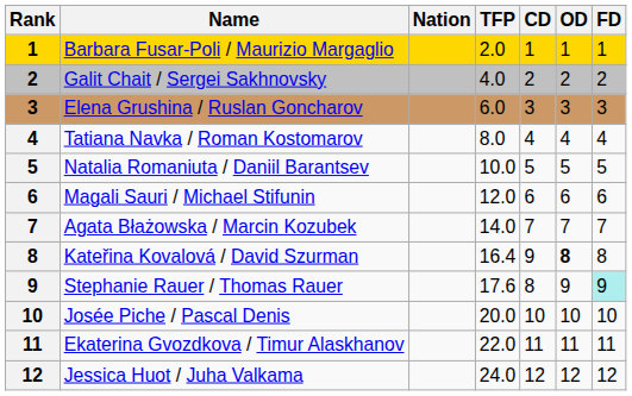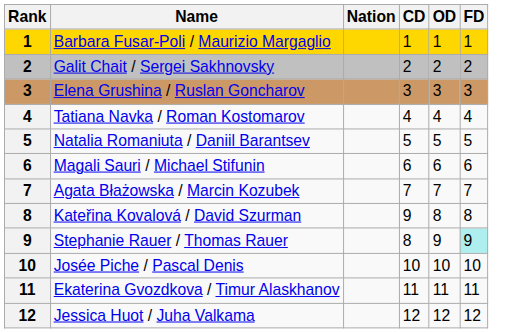- column: TFP | 2.0 | 4.0 | 6.0 | 8.0 | 10.0 | 12.0 | 14.0 | 16.4 | 17.6 | 20.0 | 22.0 | 24.0
Kateřina Kovalová / David Szurman | OD: bold -> normal
